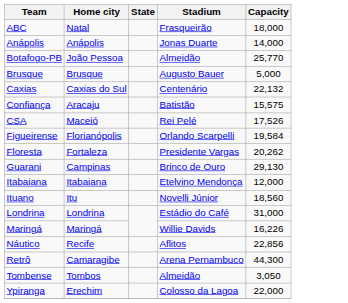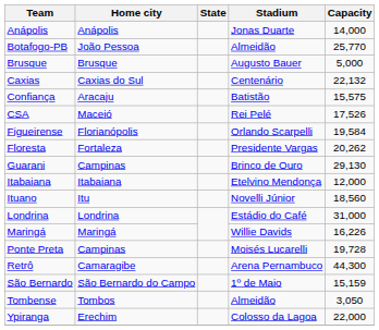- row: ABC | Natal | Frasqueirão | 18,000
- row: Náutico | Recife | Aflitos | 22,856
+ row: Ponte Preta | Campinas | Moisés Lucarelli | 19,728
+ row: São Bernardo | São Bernardo do Campo | 1º de Maio | 15,159
